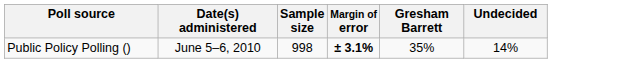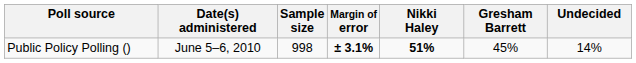+ column: Nikki Haley | 51%
Public Policy Polling () | Gresham Barrett: 35% -> 45%
